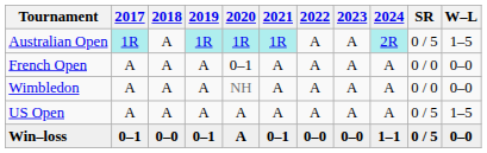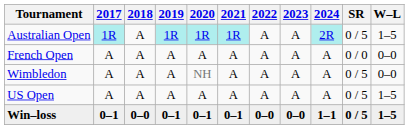French Open | 2020: 0–1 -> A
Wimbledon | SR: 0 / 0 -> 0 / 5
Win–loss | 2020: A -> 0–1
Win–loss | W–L: 0–0 -> 1–5
